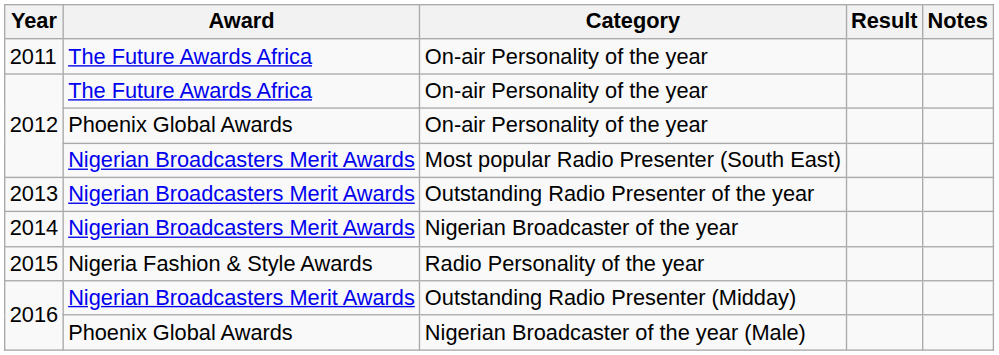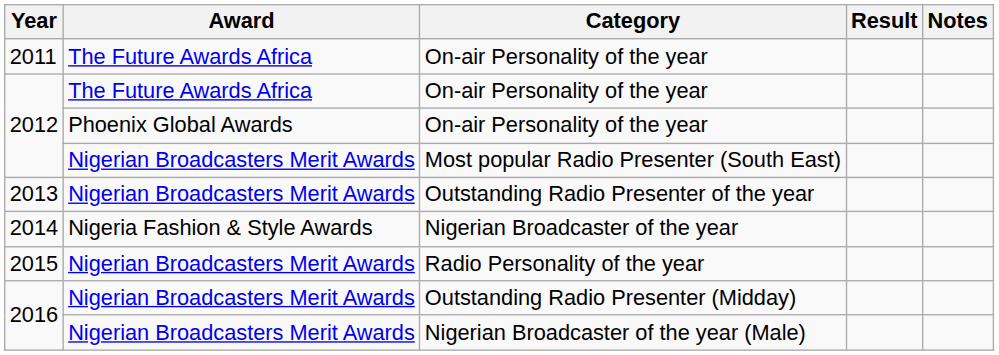Nigerian Broadcaster of the year | Award: Nigerian Broadcasters Merit Awards -> Nigeria Fashion & Style Awards
Radio Personality of the year | Award: Nigeria Fashion & Style Awards -> Nigerian Broadcasters Merit Awards
Nigerian Broadcaster of the year (Male) | Award: Phoenix Global Awards -> Nigerian Broadcasters Merit Awards
